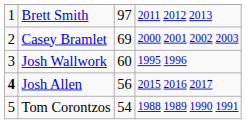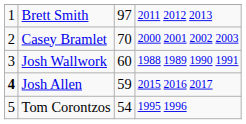Casey Bramlet | column 3: 69 -> 70
Josh Wallwork | column 4: 1995 1996 -> 1988 1989 1990 1991
Josh Allen | column 3: 56 -> 59
Tom Corontzos | column 4: 1988 1989 1990 1991 -> 1995 1996
